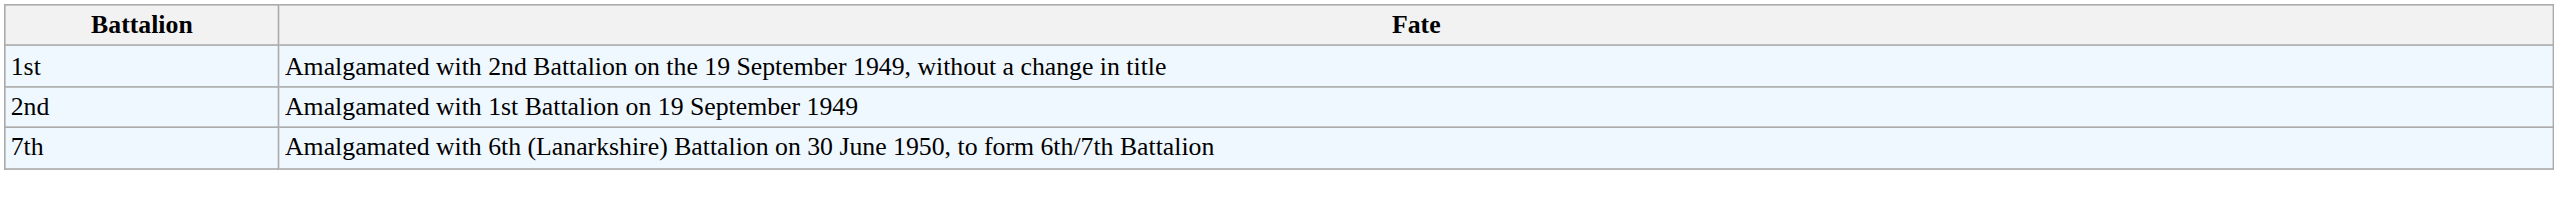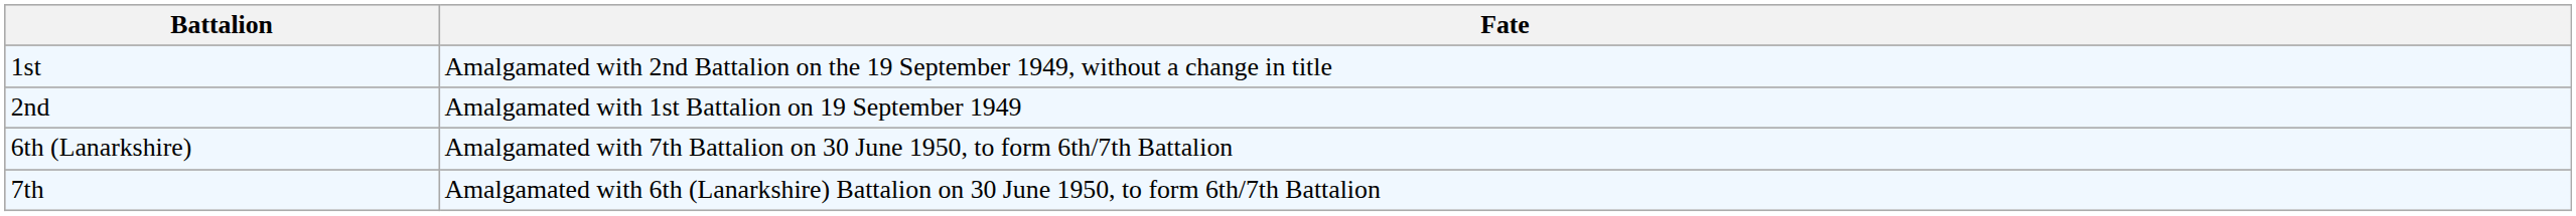+ row: 6th (Lanarkshire) | Amalgamated with 7th Battalion on 30 June 1950, to form 6th/7th Battalion
